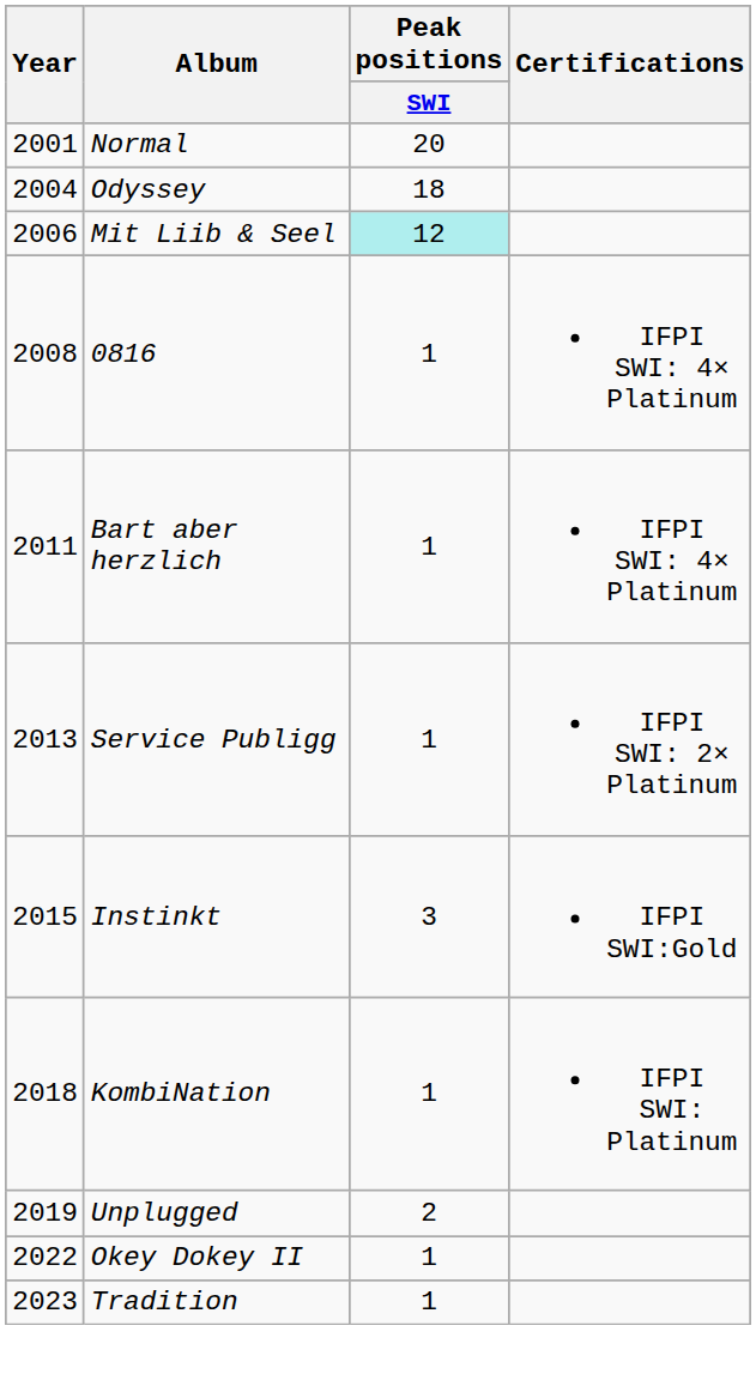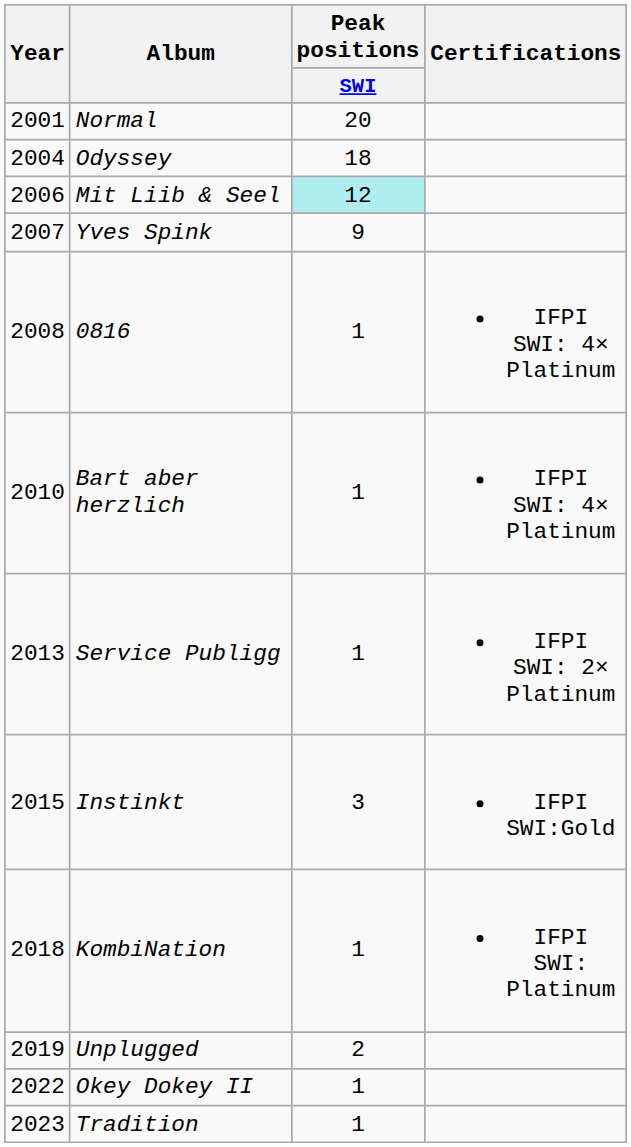+ row: 2007 | Yves Spink | 9
Bart aber herzlich | Year: 2011 -> 2010
